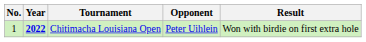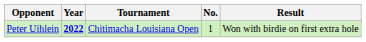columns swapped: No. <-> Opponent
